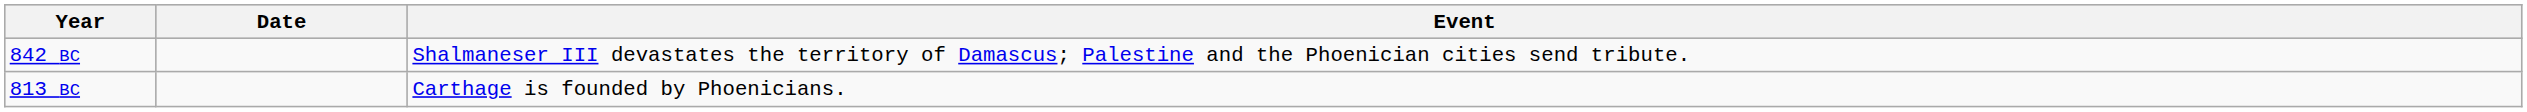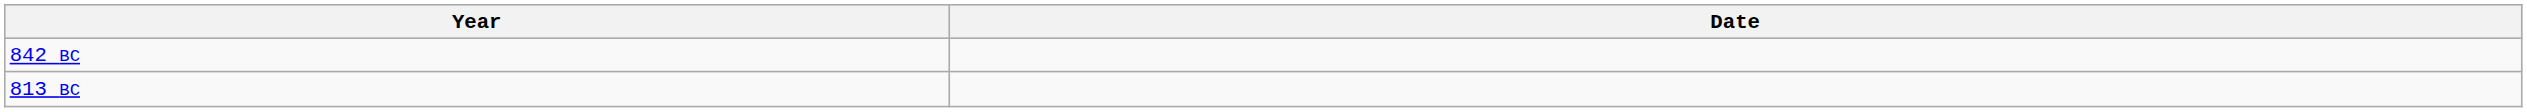- column: Event | Shalmaneser III devastates the territory of Damascus; Palestine and the Phoenician cities send tribute. | Carthage is founded by Phoenicians.
